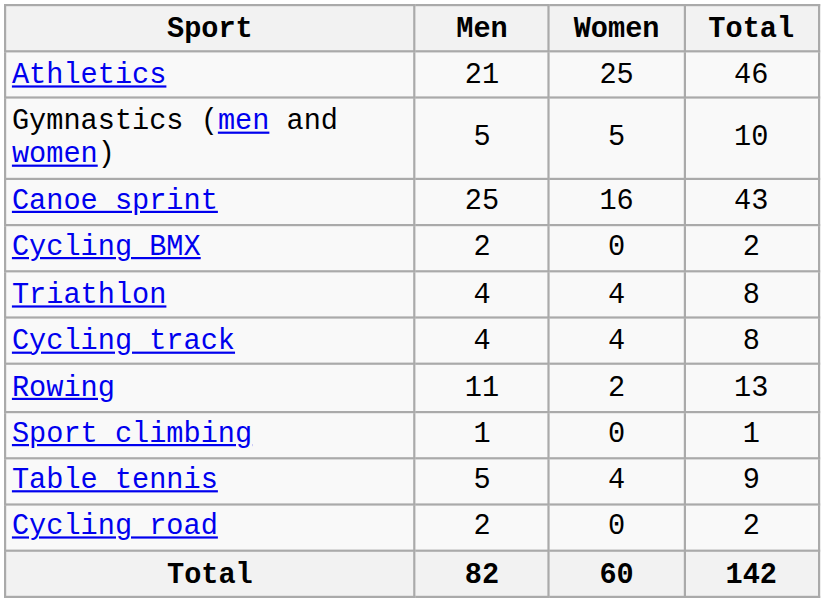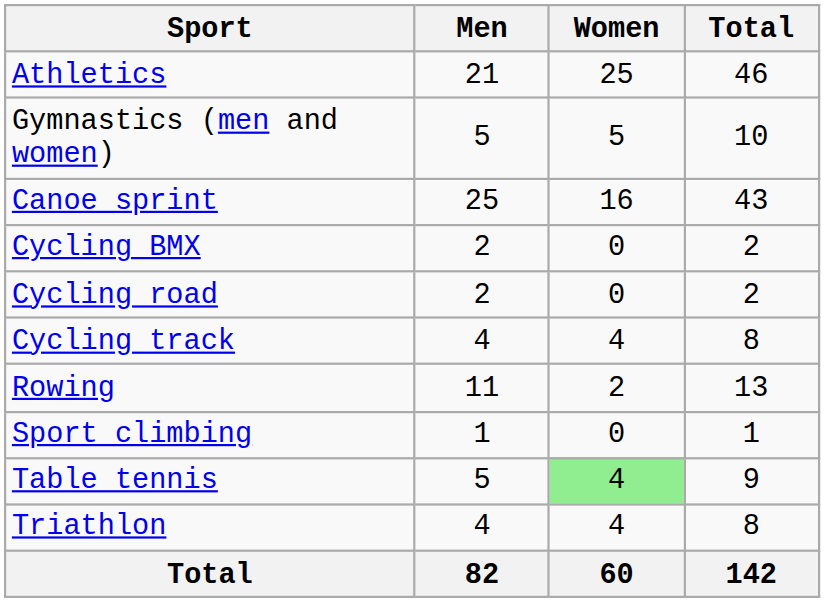rows swapped: Cycling road <-> Triathlon
Table tennis | Women: no background -> lightgreen background
